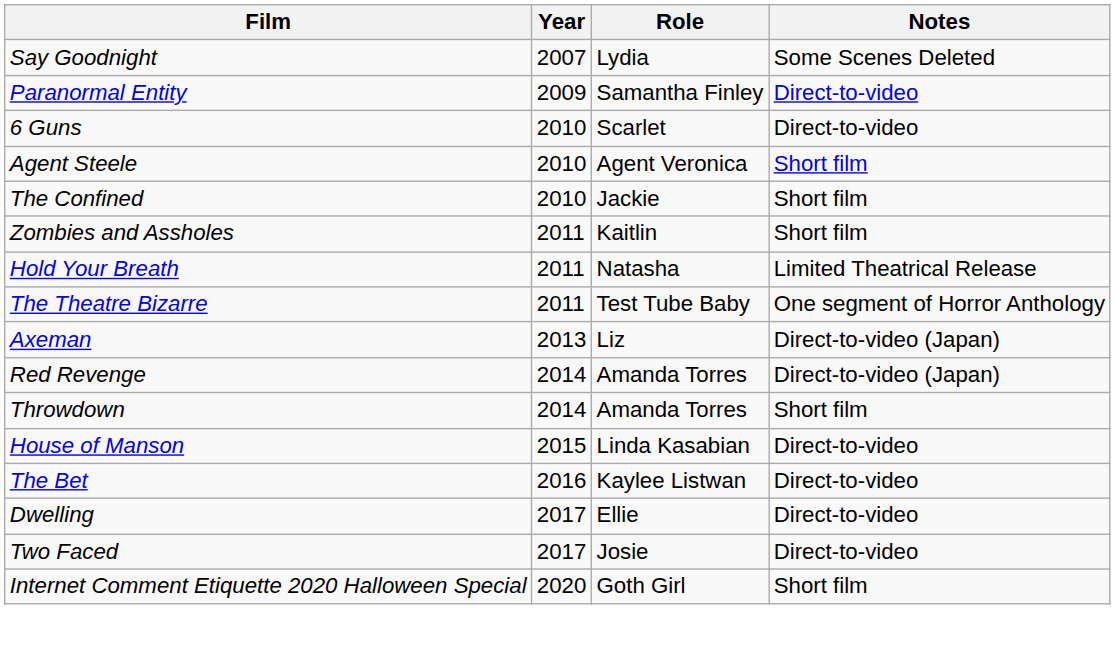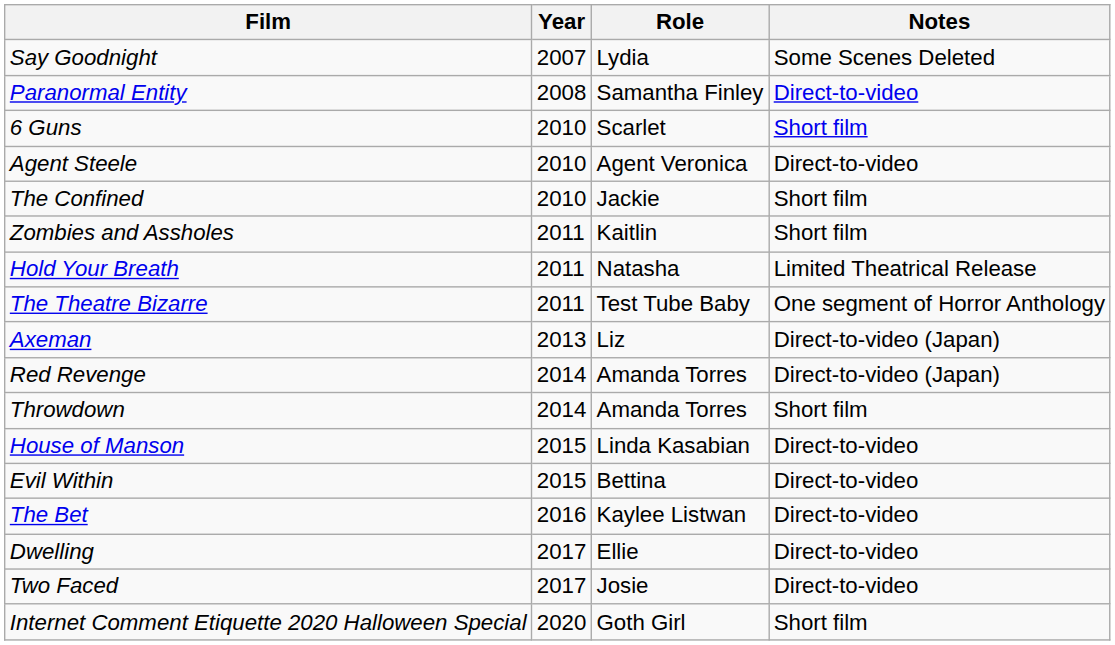Paranormal Entity | Year: 2009 -> 2008
6 Guns | Notes: Direct-to-video -> Short film
Agent Steele | Notes: Short film -> Direct-to-video
+ row: Evil Within | 2015 | Bettina | Direct-to-video
